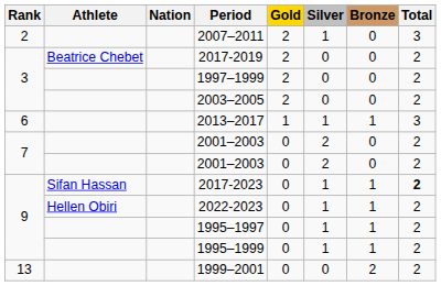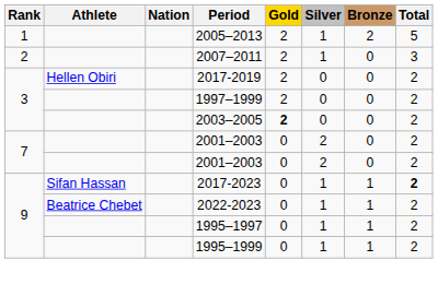+ row: 1 | 2005–2013 | 2 | 1 | 2 | 5
2017-2019 | Athlete: Beatrice Chebet -> Hellen Obiri
2003–2005 | Gold: normal -> bold
- row: 6 | 2013–2017 | 1 | 1 | 1 | 3
2022-2023 | Athlete: Hellen Obiri -> Beatrice Chebet
- row: 13 | 1999–2001 | 0 | 0 | 2 | 2
